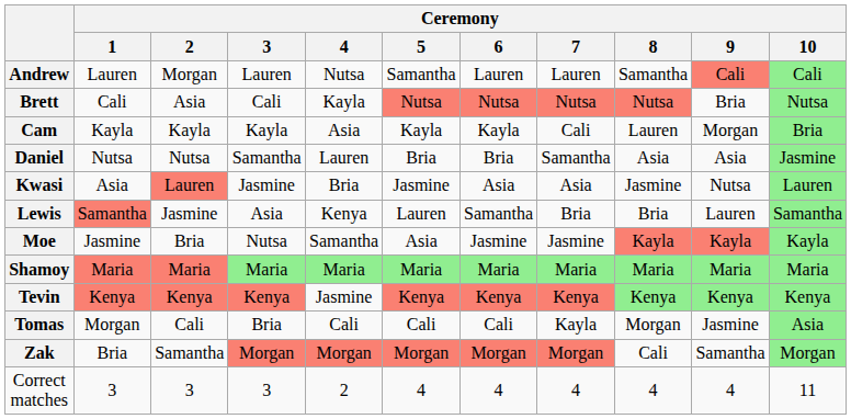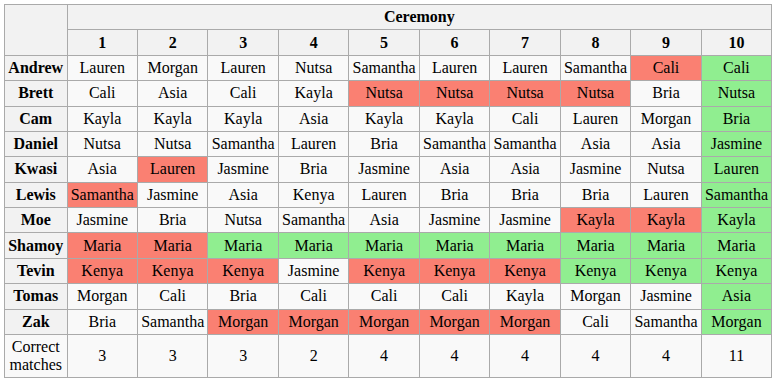Daniel | Ceremony / 6: Bria -> Samantha
Lewis | Ceremony / 6: Samantha -> Bria
